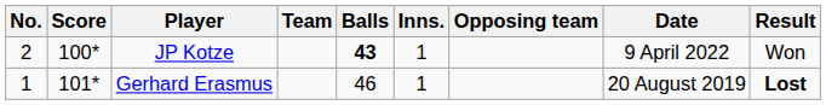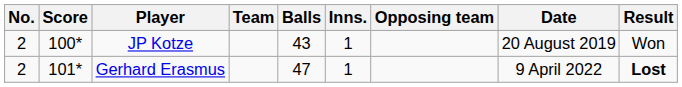JP Kotze | Balls: bold -> normal
JP Kotze | Date: 9 April 2022 -> 20 August 2019
Gerhard Erasmus | No.: 1 -> 2
Gerhard Erasmus | Balls: 46 -> 47
Gerhard Erasmus | Date: 20 August 2019 -> 9 April 2022
